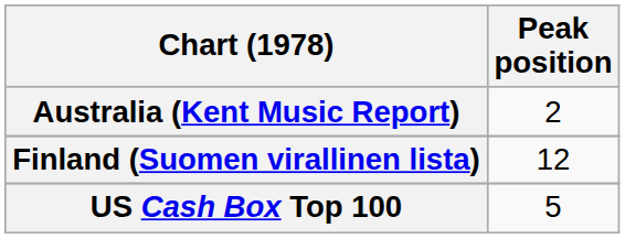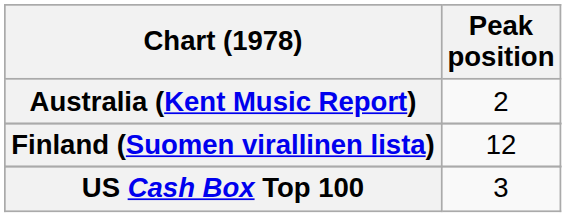US Cash Box Top 100 | Peak position: 5 -> 3
